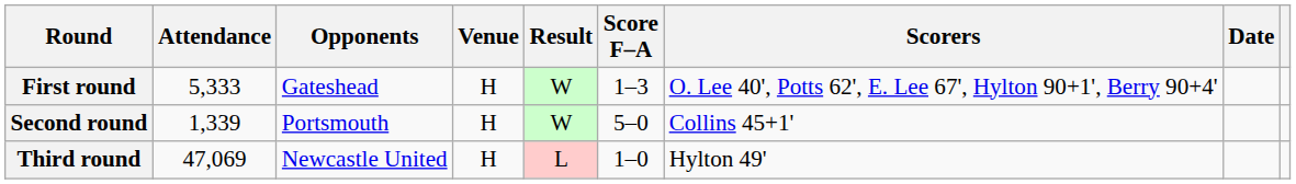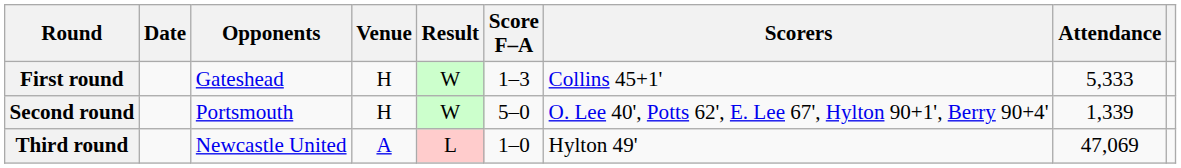columns swapped: Date <-> Attendance
First round | Scorers: O. Lee 40', Potts 62', E. Lee 67', Hylton 90+1', Berry 90+4' -> Collins 45+1'
Second round | Scorers: Collins 45+1' -> O. Lee 40', Potts 62', E. Lee 67', Hylton 90+1', Berry 90+4'
Third round | Venue: H -> A
